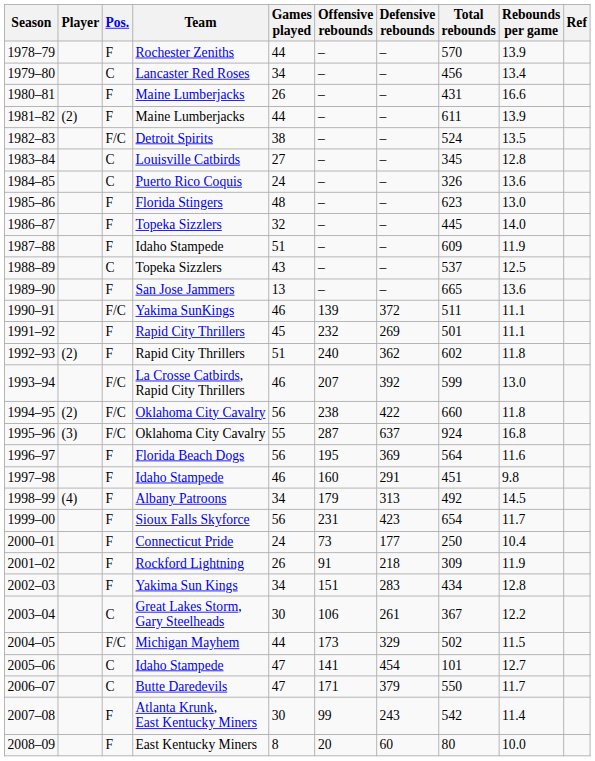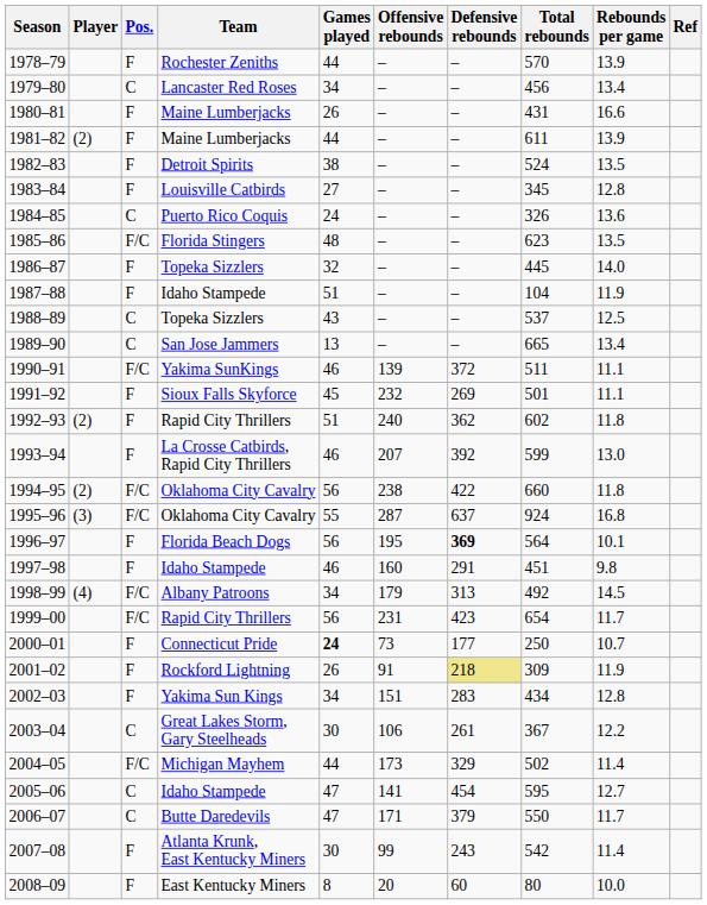1982–83 | Pos.: F/C -> F
1983–84 | Pos.: C -> F
1985–86 | Pos.: F -> F/C
1985–86 | Rebounds per game: 13.0 -> 13.5
1987–88 | Total rebounds: 609 -> 104
1989–90 | Pos.: F -> C
1989–90 | Rebounds per game: 13.6 -> 13.4
1991–92 | Team: Rapid City Thrillers -> Sioux Falls Skyforce
1993–94 | Pos.: F/C -> F
1996–97 | Defensive rebounds: normal -> bold
1996–97 | Rebounds per game: 11.6 -> 10.1
1998–99 | Pos.: F -> F/C
1999–00 | Pos.: F -> F/C
1999–00 | Team: Sioux Falls Skyforce -> Rapid City Thrillers
2000–01 | Games played: normal -> bold
2000–01 | Rebounds per game: 10.4 -> 10.7
2001–02 | Defensive rebounds: no background -> khaki background
2004–05 | Rebounds per game: 11.5 -> 11.4
2005–06 | Total rebounds: 101 -> 595
